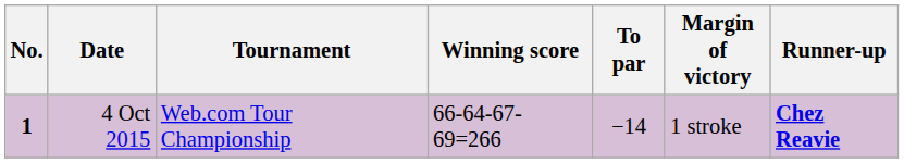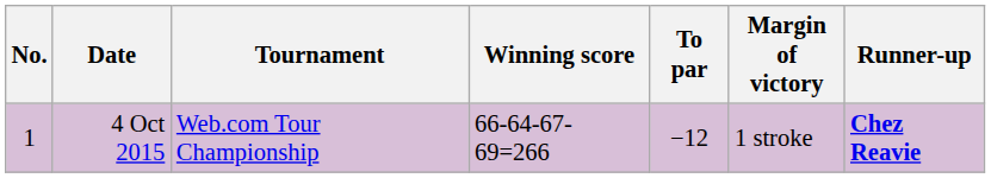4 Oct 2015 | No.: bold -> normal
4 Oct 2015 | To par: −14 -> −12
